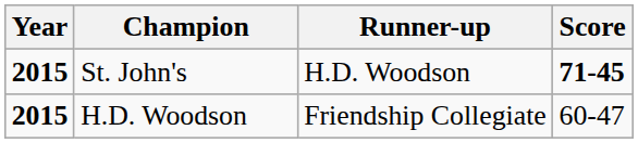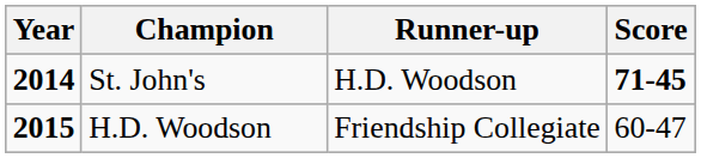St. John's | Year: 2015 -> 2014
